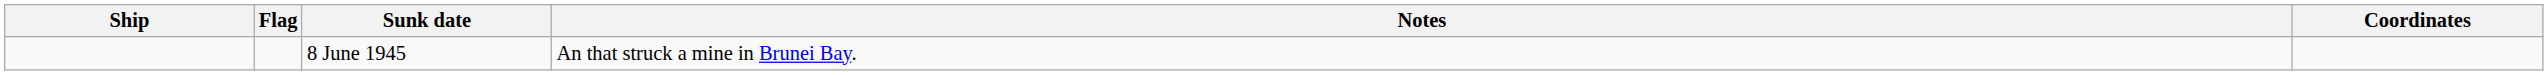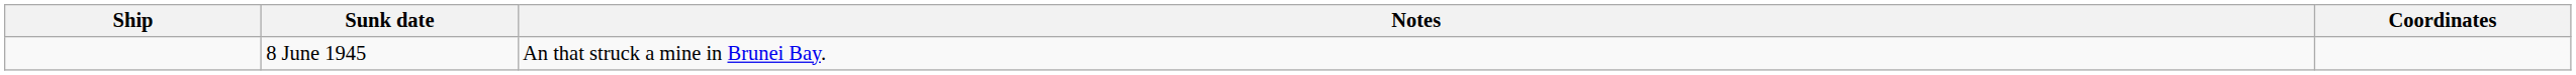- column: Flag
